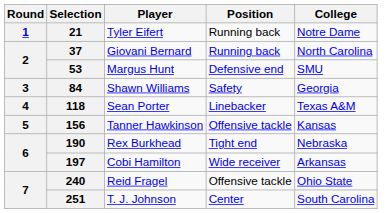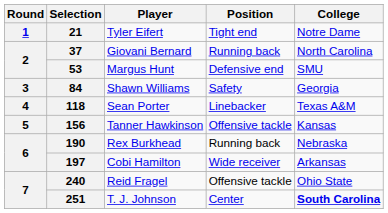21 | Position: Running back -> Tight end
190 | Position: Tight end -> Running back
251 | College: normal -> bold
